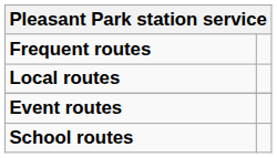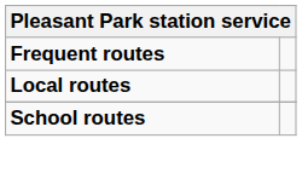- row: Event routes
